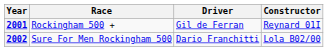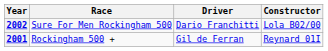rows swapped: 2001 <-> 2002
